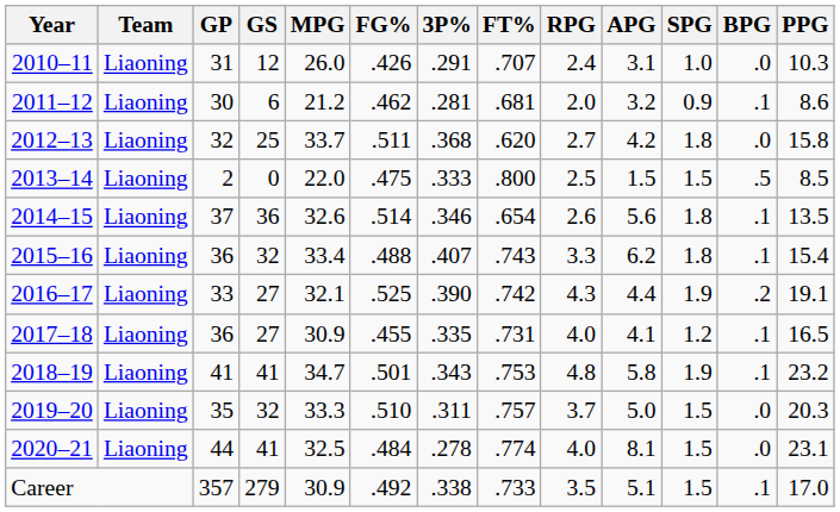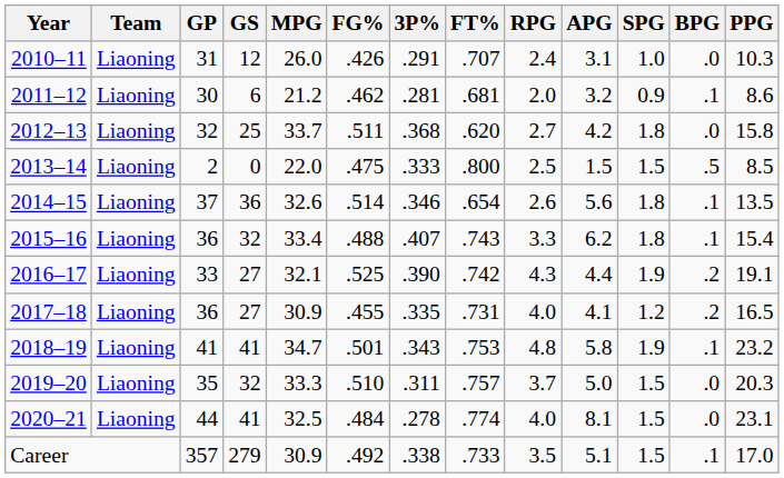2017–18 | BPG: .1 -> .2
